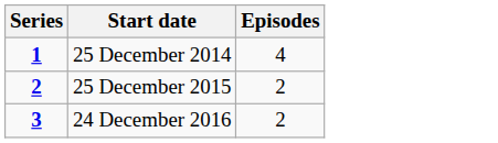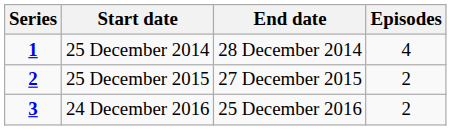+ column: End date | 28 December 2014 | 27 December 2015 | 25 December 2016
